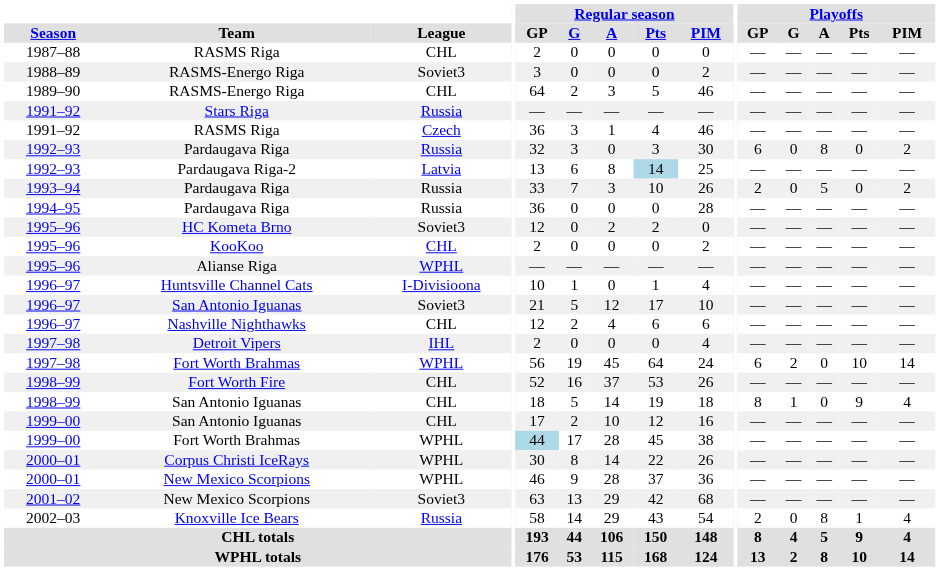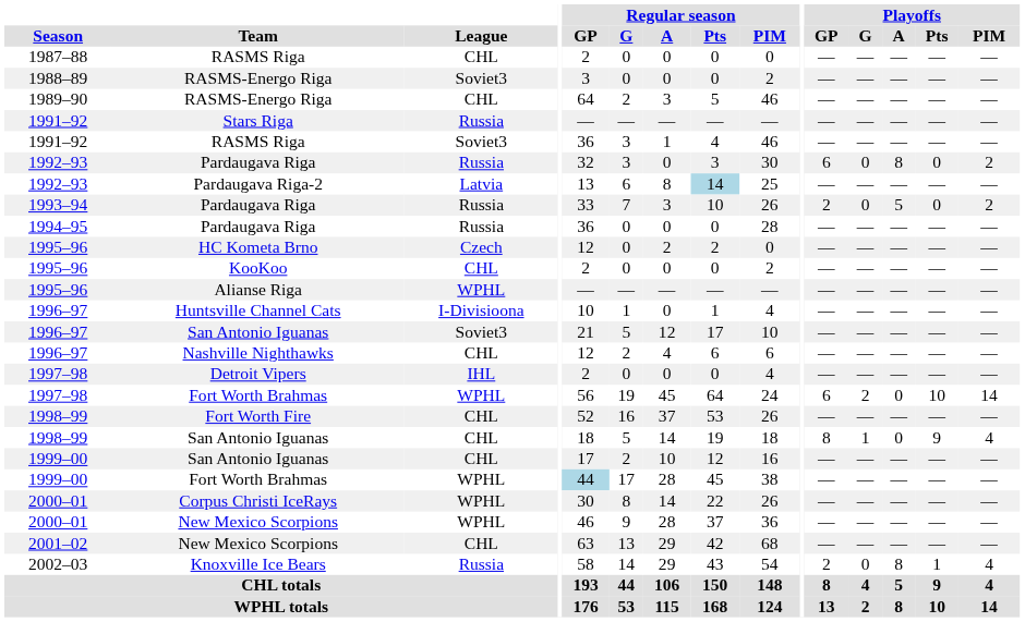1991–92 / RASMS Riga | League: Czech -> Soviet3
HC Kometa Brno | League: Soviet3 -> Czech
2001–02 / New Mexico Scorpions | League: Soviet3 -> CHL
